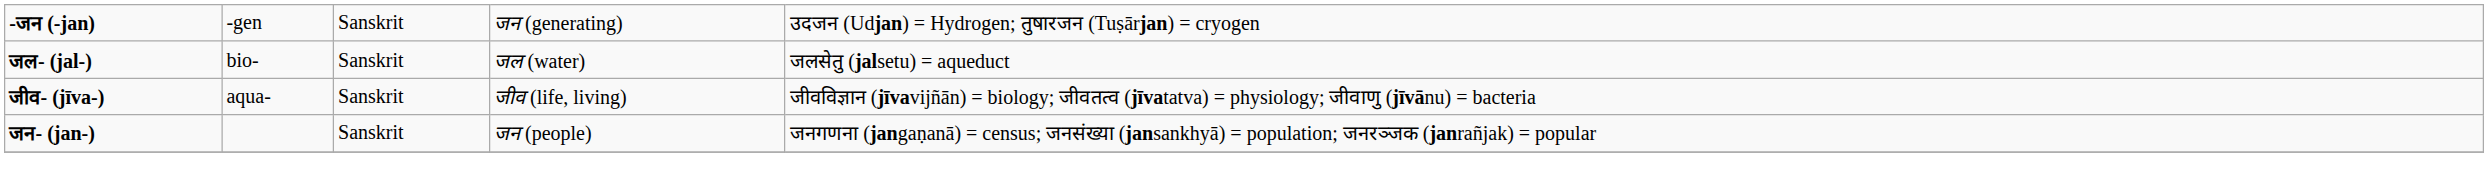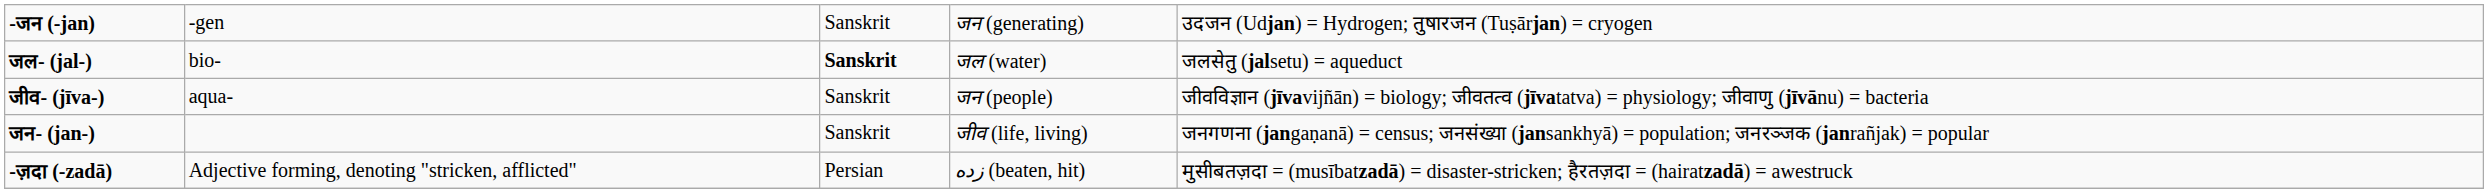जल- (jal-) | column 3: normal -> bold
जीव- (jīva-) | column 4: जीव (life, living) -> जन (people)
जन- (jan-) | column 4: जन (people) -> जीव (life, living)
+ row: -ज़दा (-zadā) | Adjective forming, denoting "stricken, afflicted" | Persian | زده (beaten, hit) | मुसीबतज़दा = (musībatzadā) = disaster-stricken; हैरतज़दा = (hairatzadā) = awestruck
